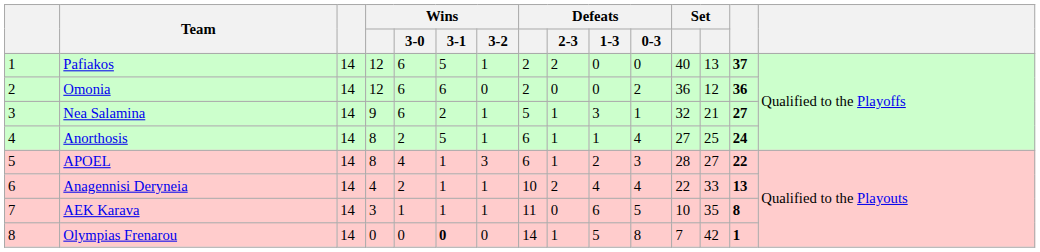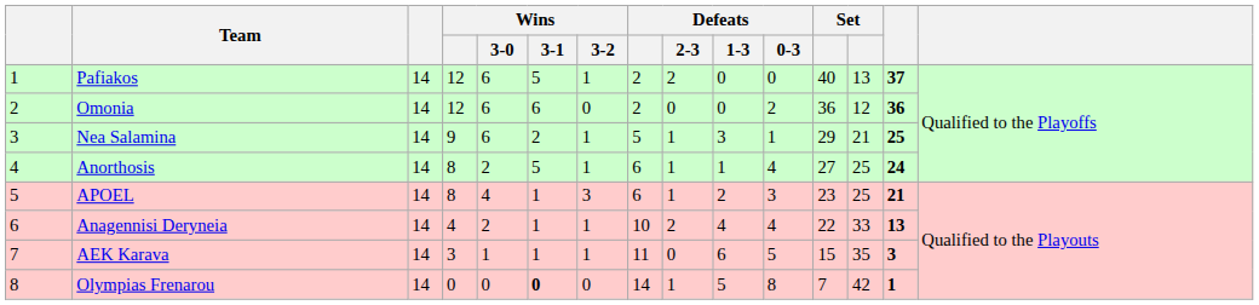Nea Salamina | column 12: 32 -> 29
Nea Salamina | column 14: 27 -> 25
APOEL | column 12: 28 -> 23
APOEL | column 13: 27 -> 25
APOEL | column 14: 22 -> 21
AEK Karava | column 12: 10 -> 15
AEK Karava | column 14: 8 -> 3
